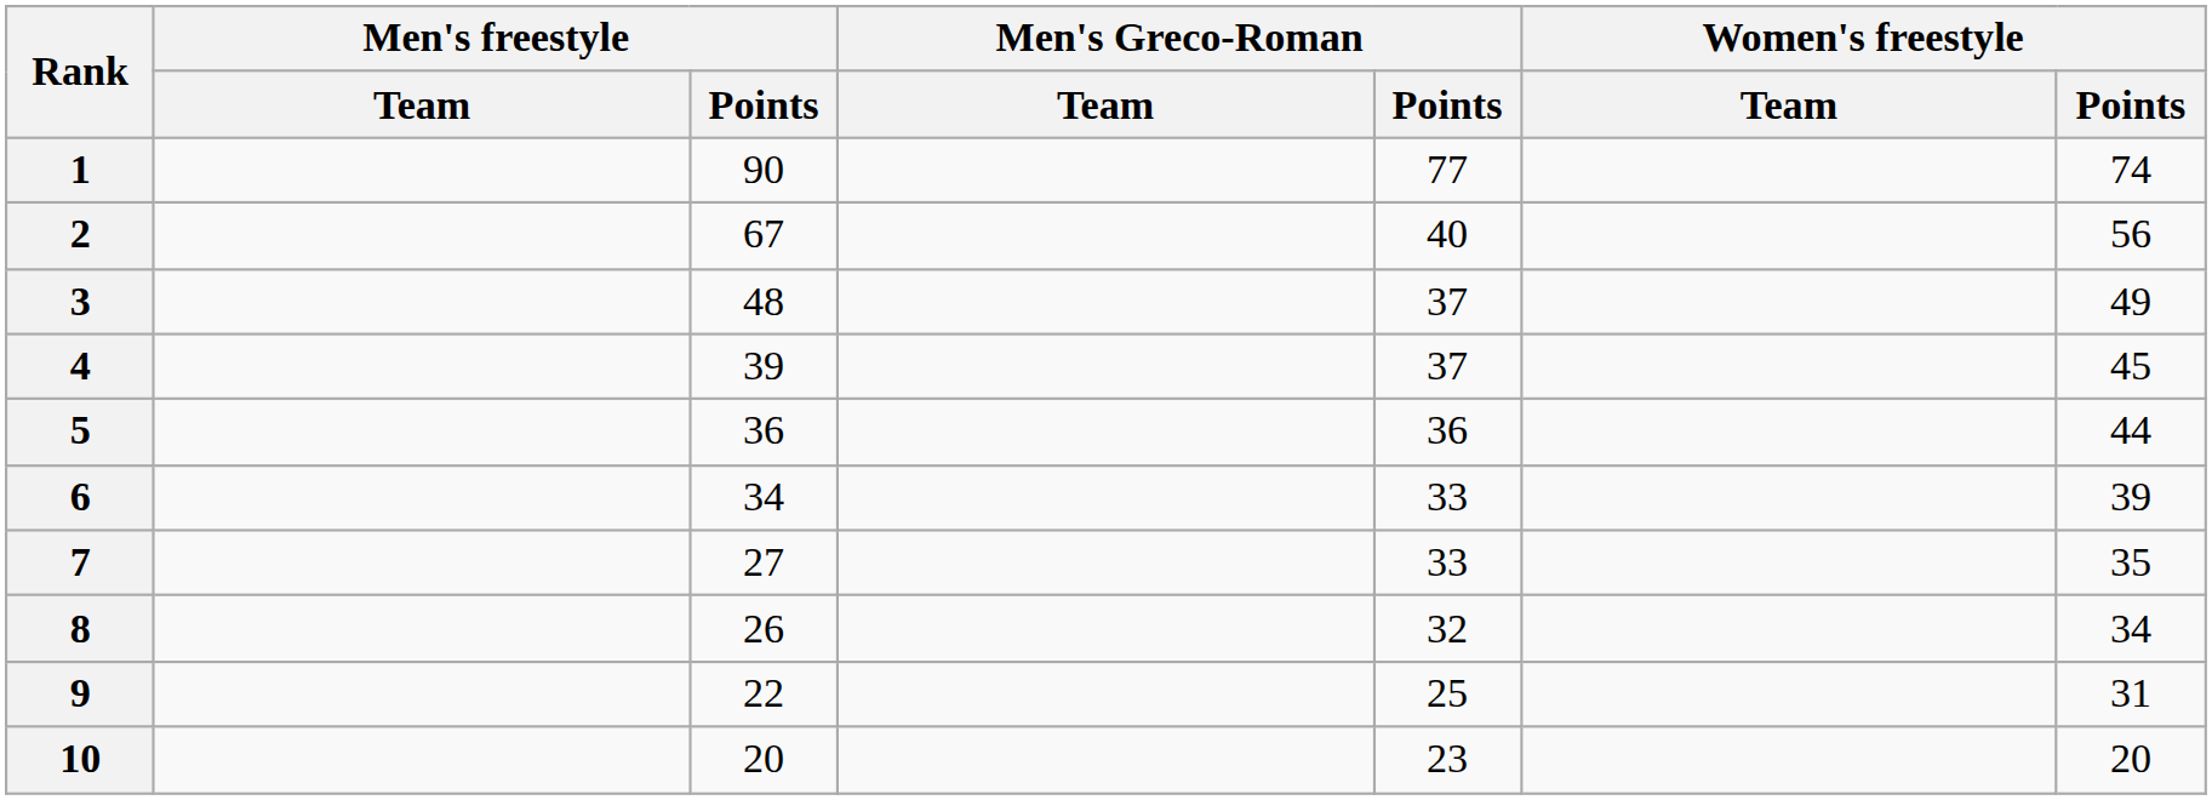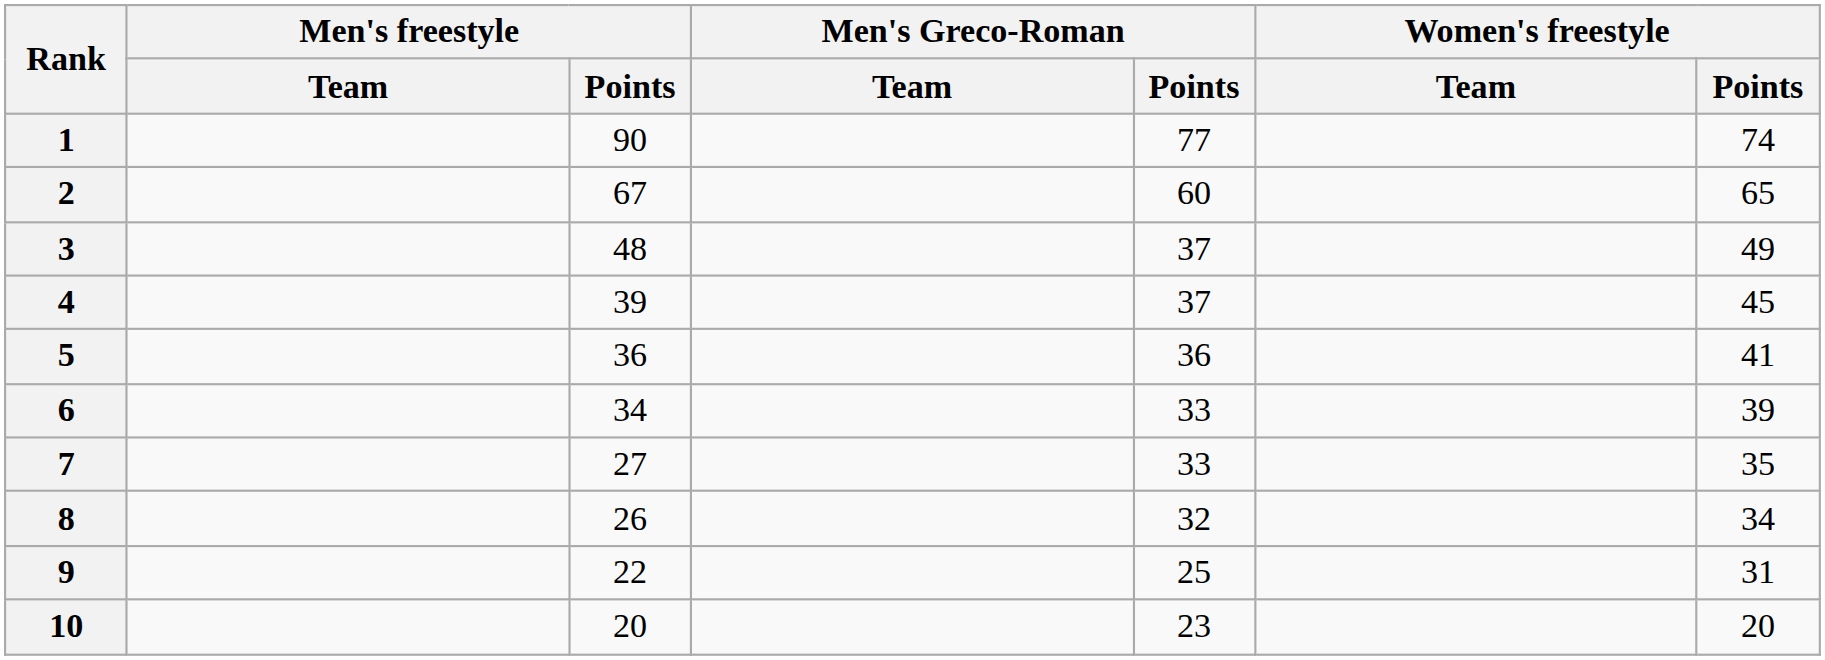2 | Men's Greco-Roman / Points: 40 -> 60
2 | Women's freestyle / Points: 56 -> 65
5 | Women's freestyle / Points: 44 -> 41
